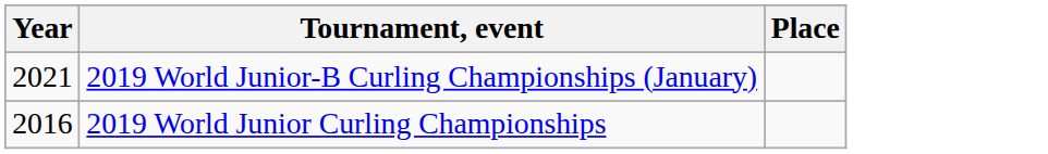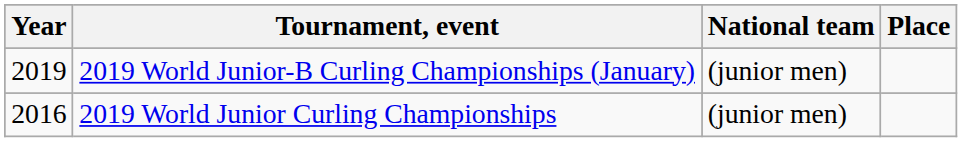+ column: National team | (junior men) | (junior men)
2019 World Junior-B Curling Championships (January) | Year: 2021 -> 2019
